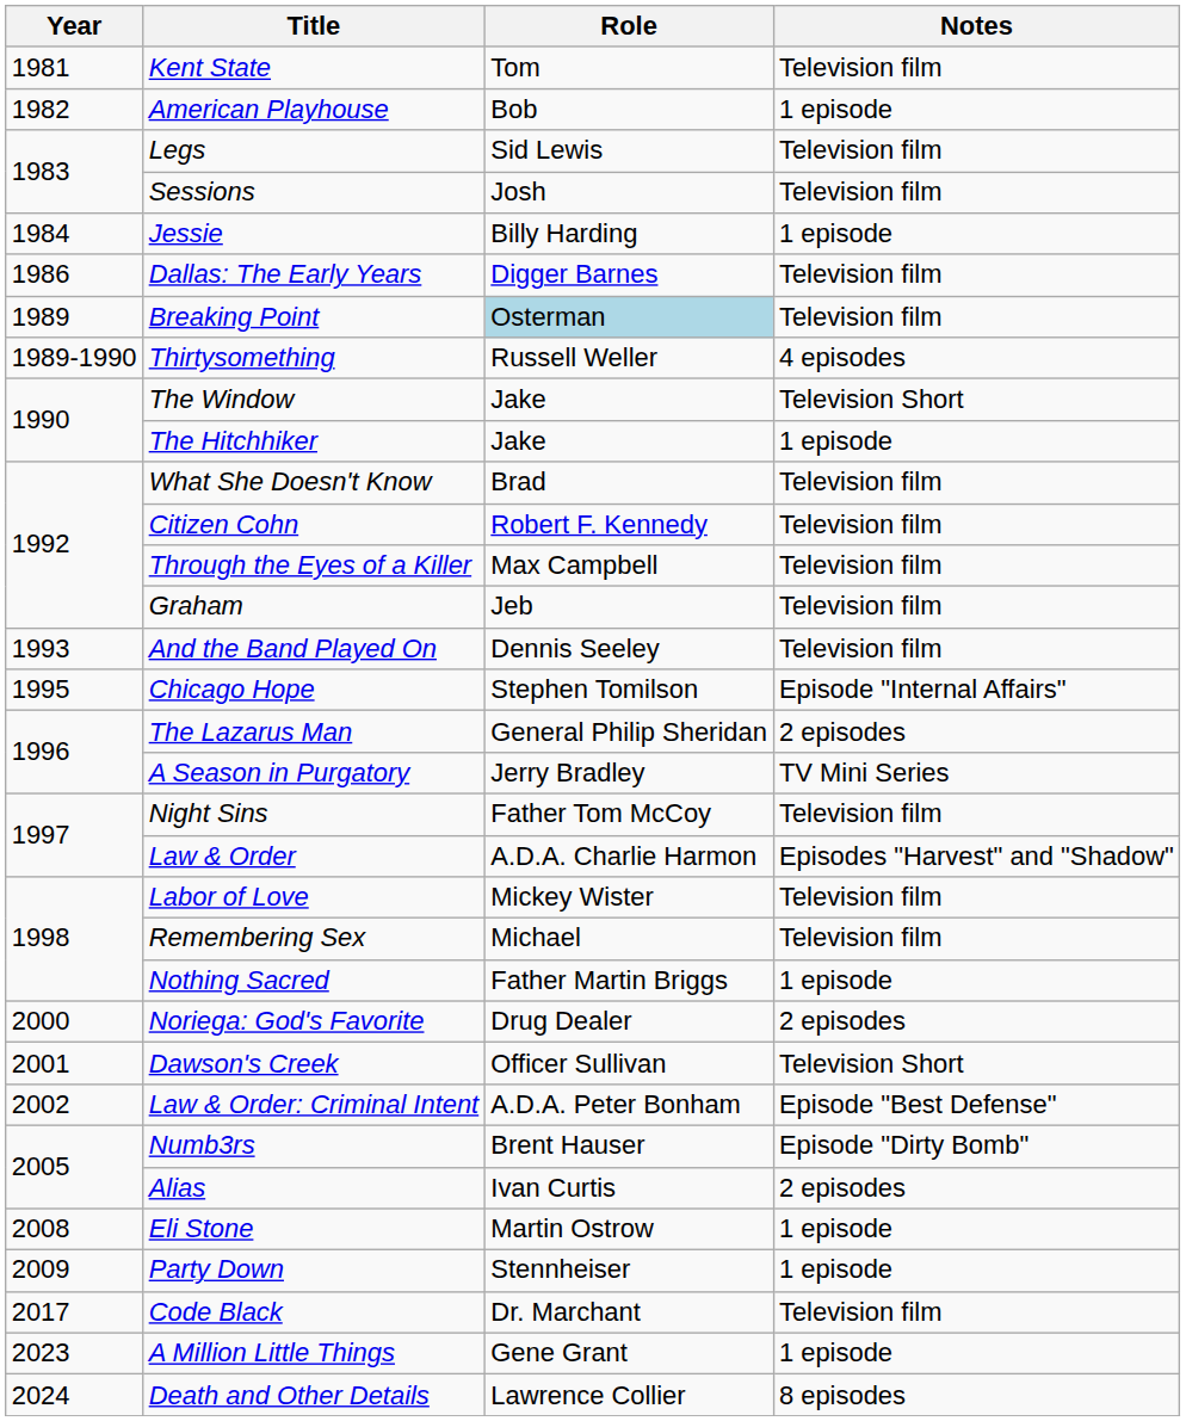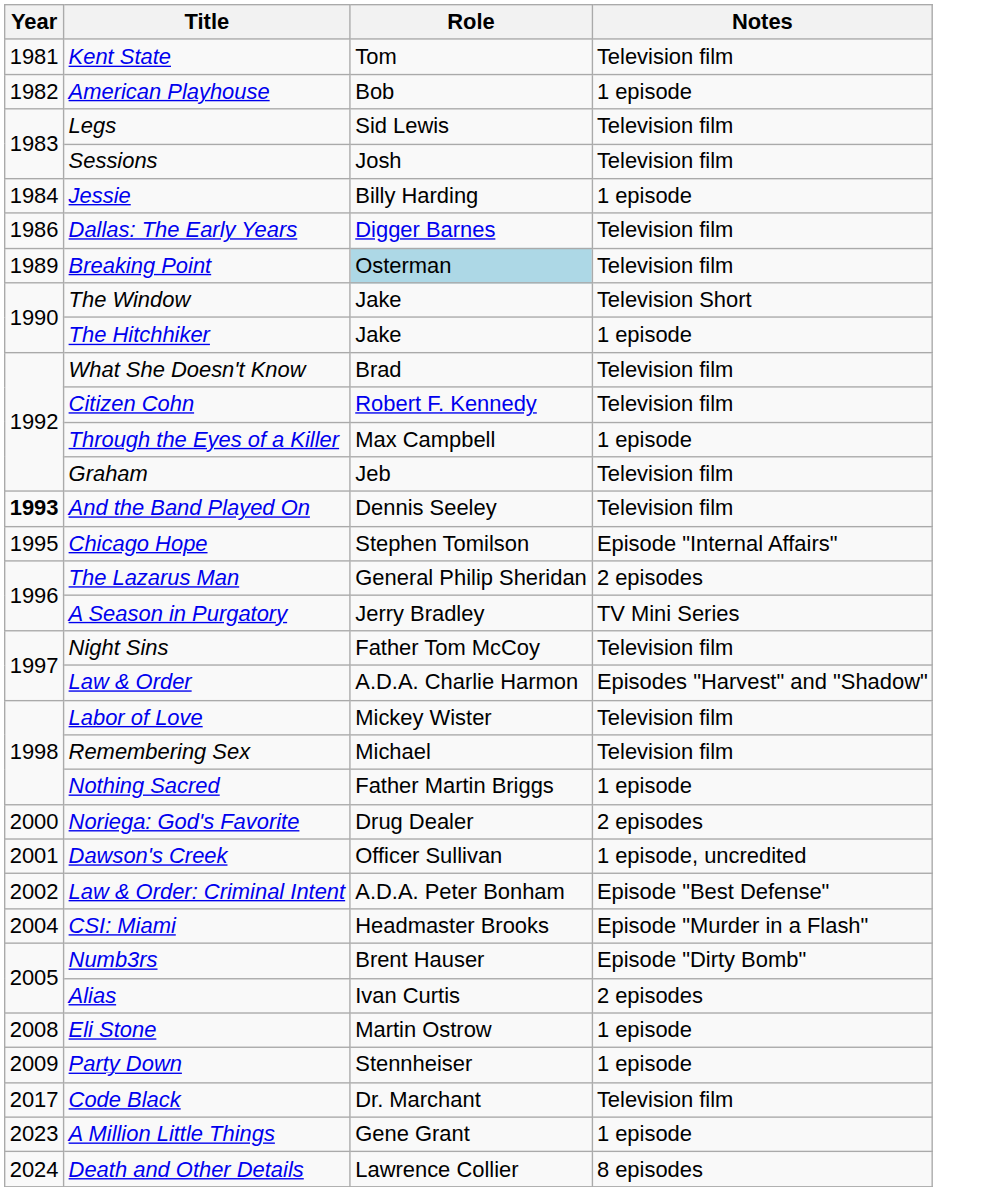- row: 1989-1990 | Thirtysomething | Russell Weller | 4 episodes
Through the Eyes of a Killer | Notes: Television film -> 1 episode
And the Band Played On | Year: normal -> bold
Dawson's Creek | Notes: Television Short -> 1 episode, uncredited
+ row: 2004 | CSI: Miami | Headmaster Brooks | Episode "Murder in a Flash"
